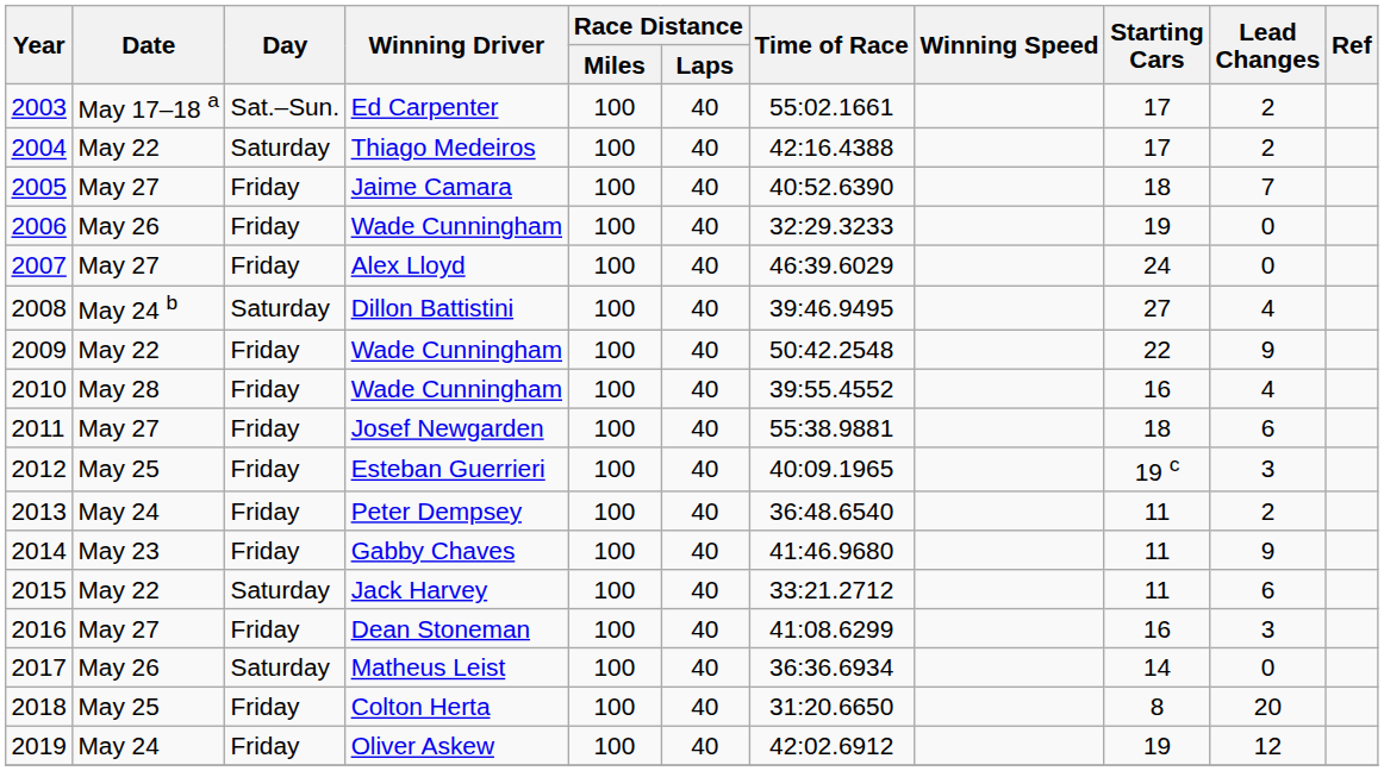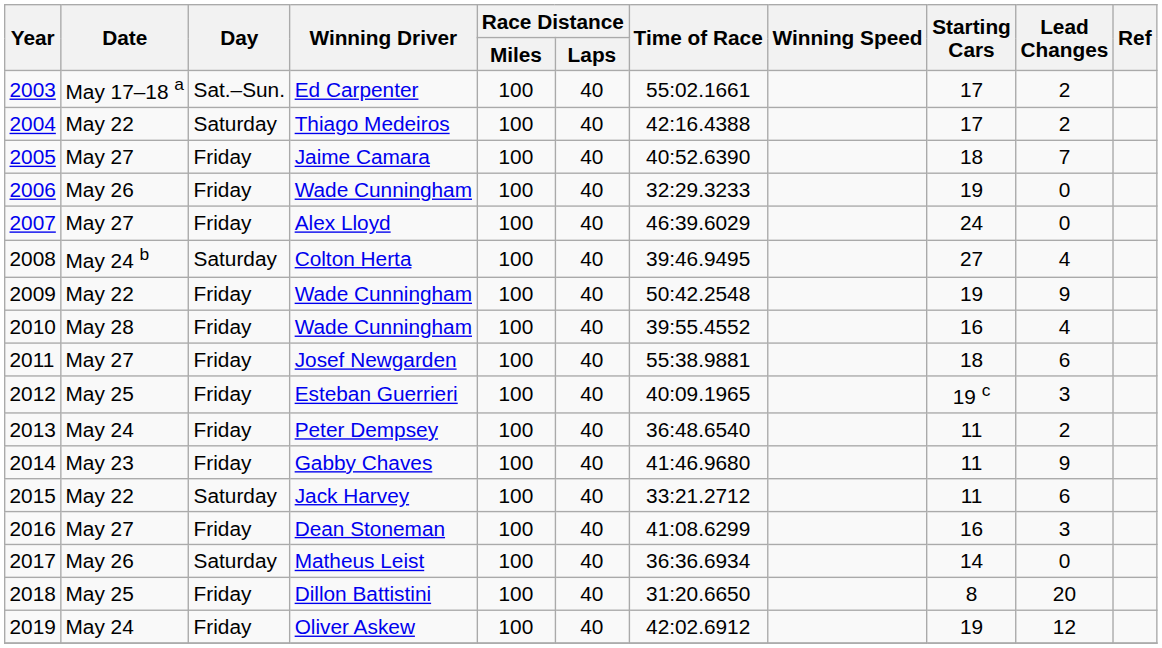2008 | Winning Driver: Dillon Battistini -> Colton Herta
2009 | Starting Cars: 22 -> 19
2018 | Winning Driver: Colton Herta -> Dillon Battistini
